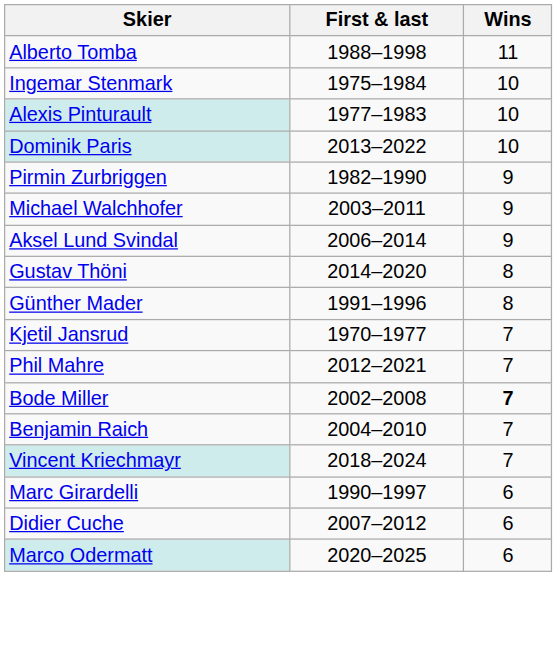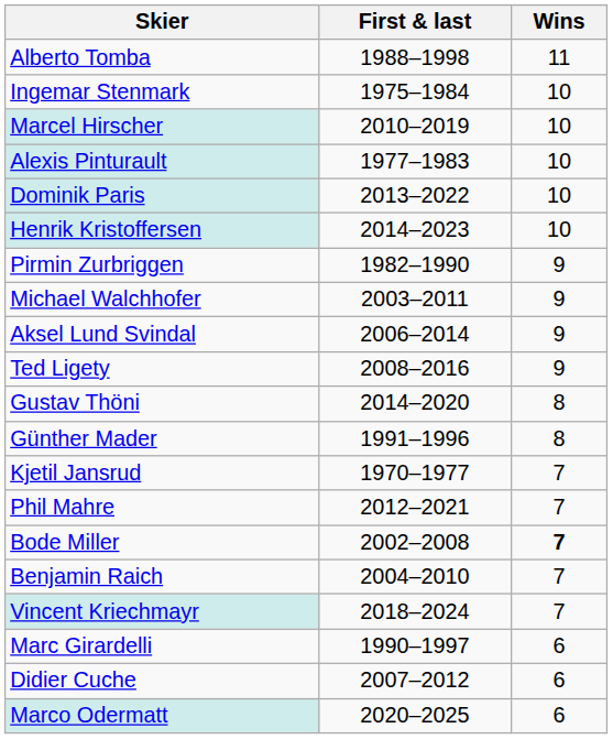+ row: Marcel Hirscher | 2010–2019 | 10
+ row: Henrik Kristoffersen | 2014–2023 | 10
+ row: Ted Ligety | 2008–2016 | 9
